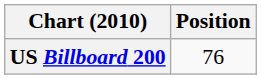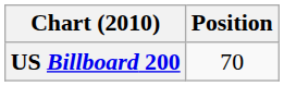US Billboard 200 | Position: 76 -> 70
